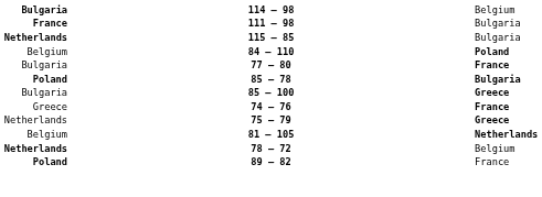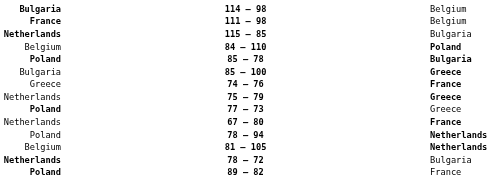111 – 98 | column 3: Bulgaria -> Belgium
- row: Bulgaria | 77 – 80 | France
+ row: Poland | 77 – 73 | Greece
+ row: Netherlands | 67 – 80 | France
+ row: Poland | 78 – 94 | Netherlands
78 – 72 | column 3: Belgium -> Bulgaria
